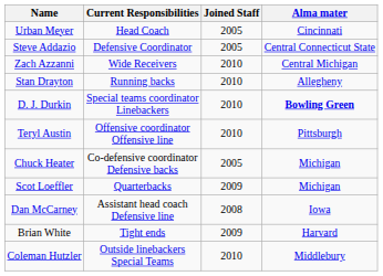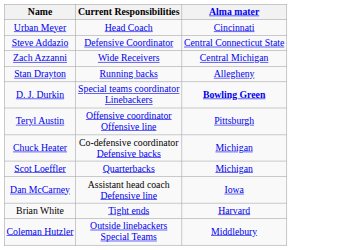- column: Joined Staff | 2005 | 2005 | 2010 | 2010 | 2010 | 2010 | 2005 | 2009 | 2008 | 2009 | 2010
